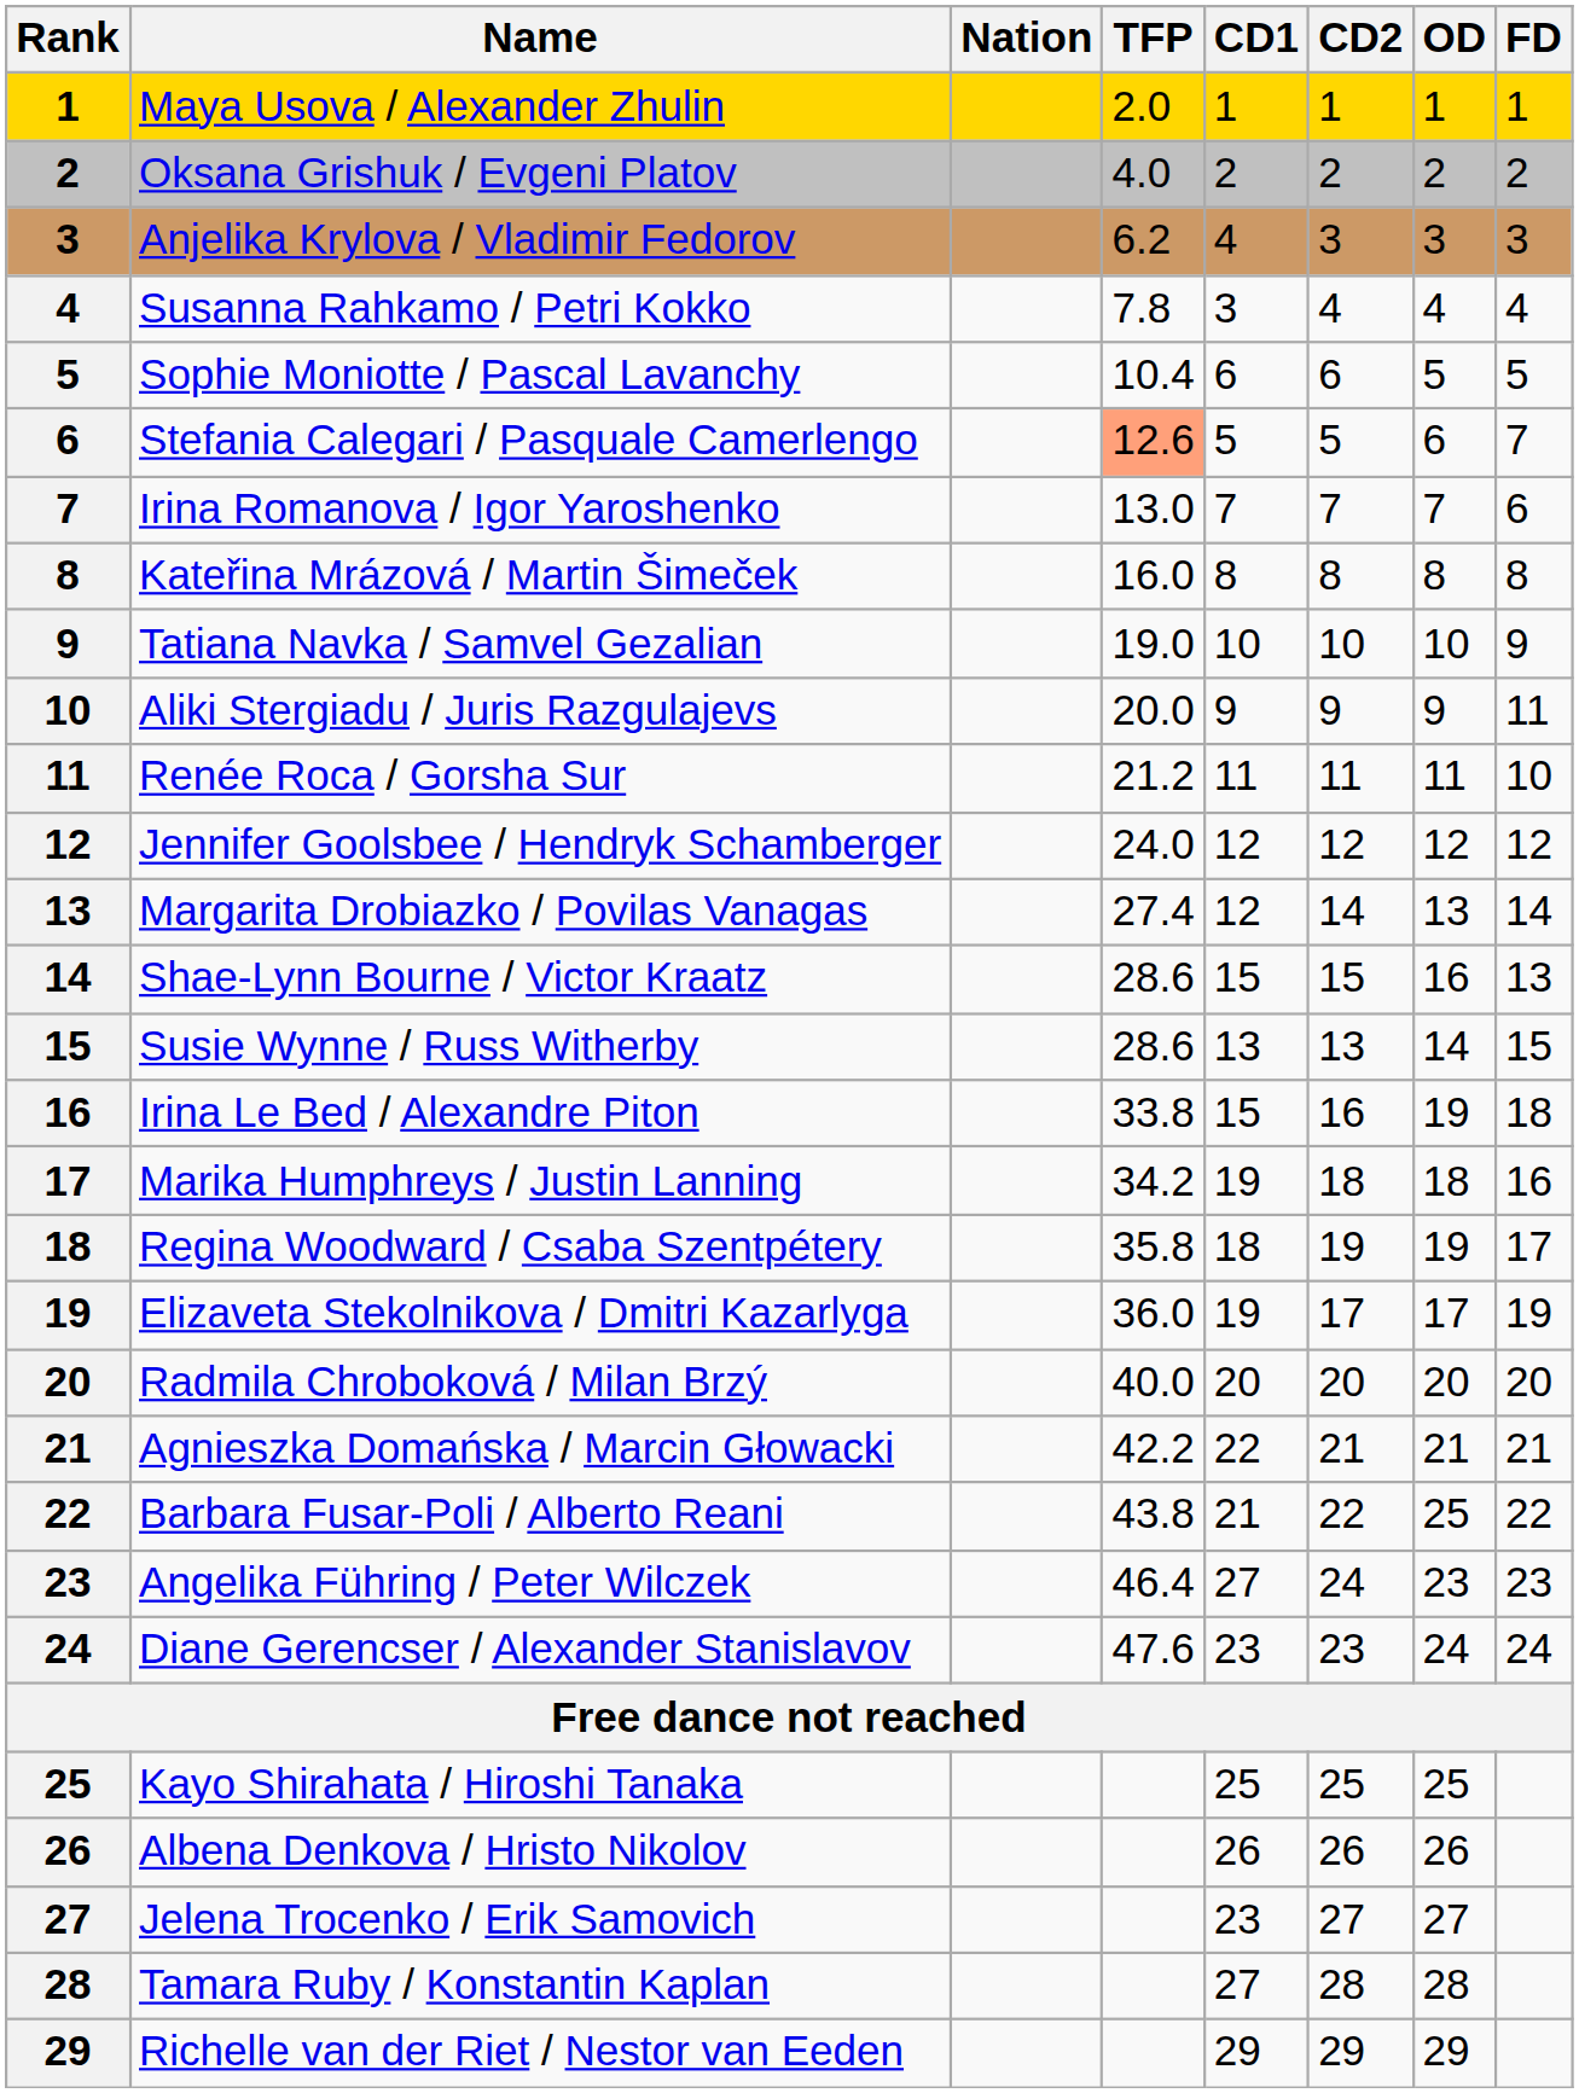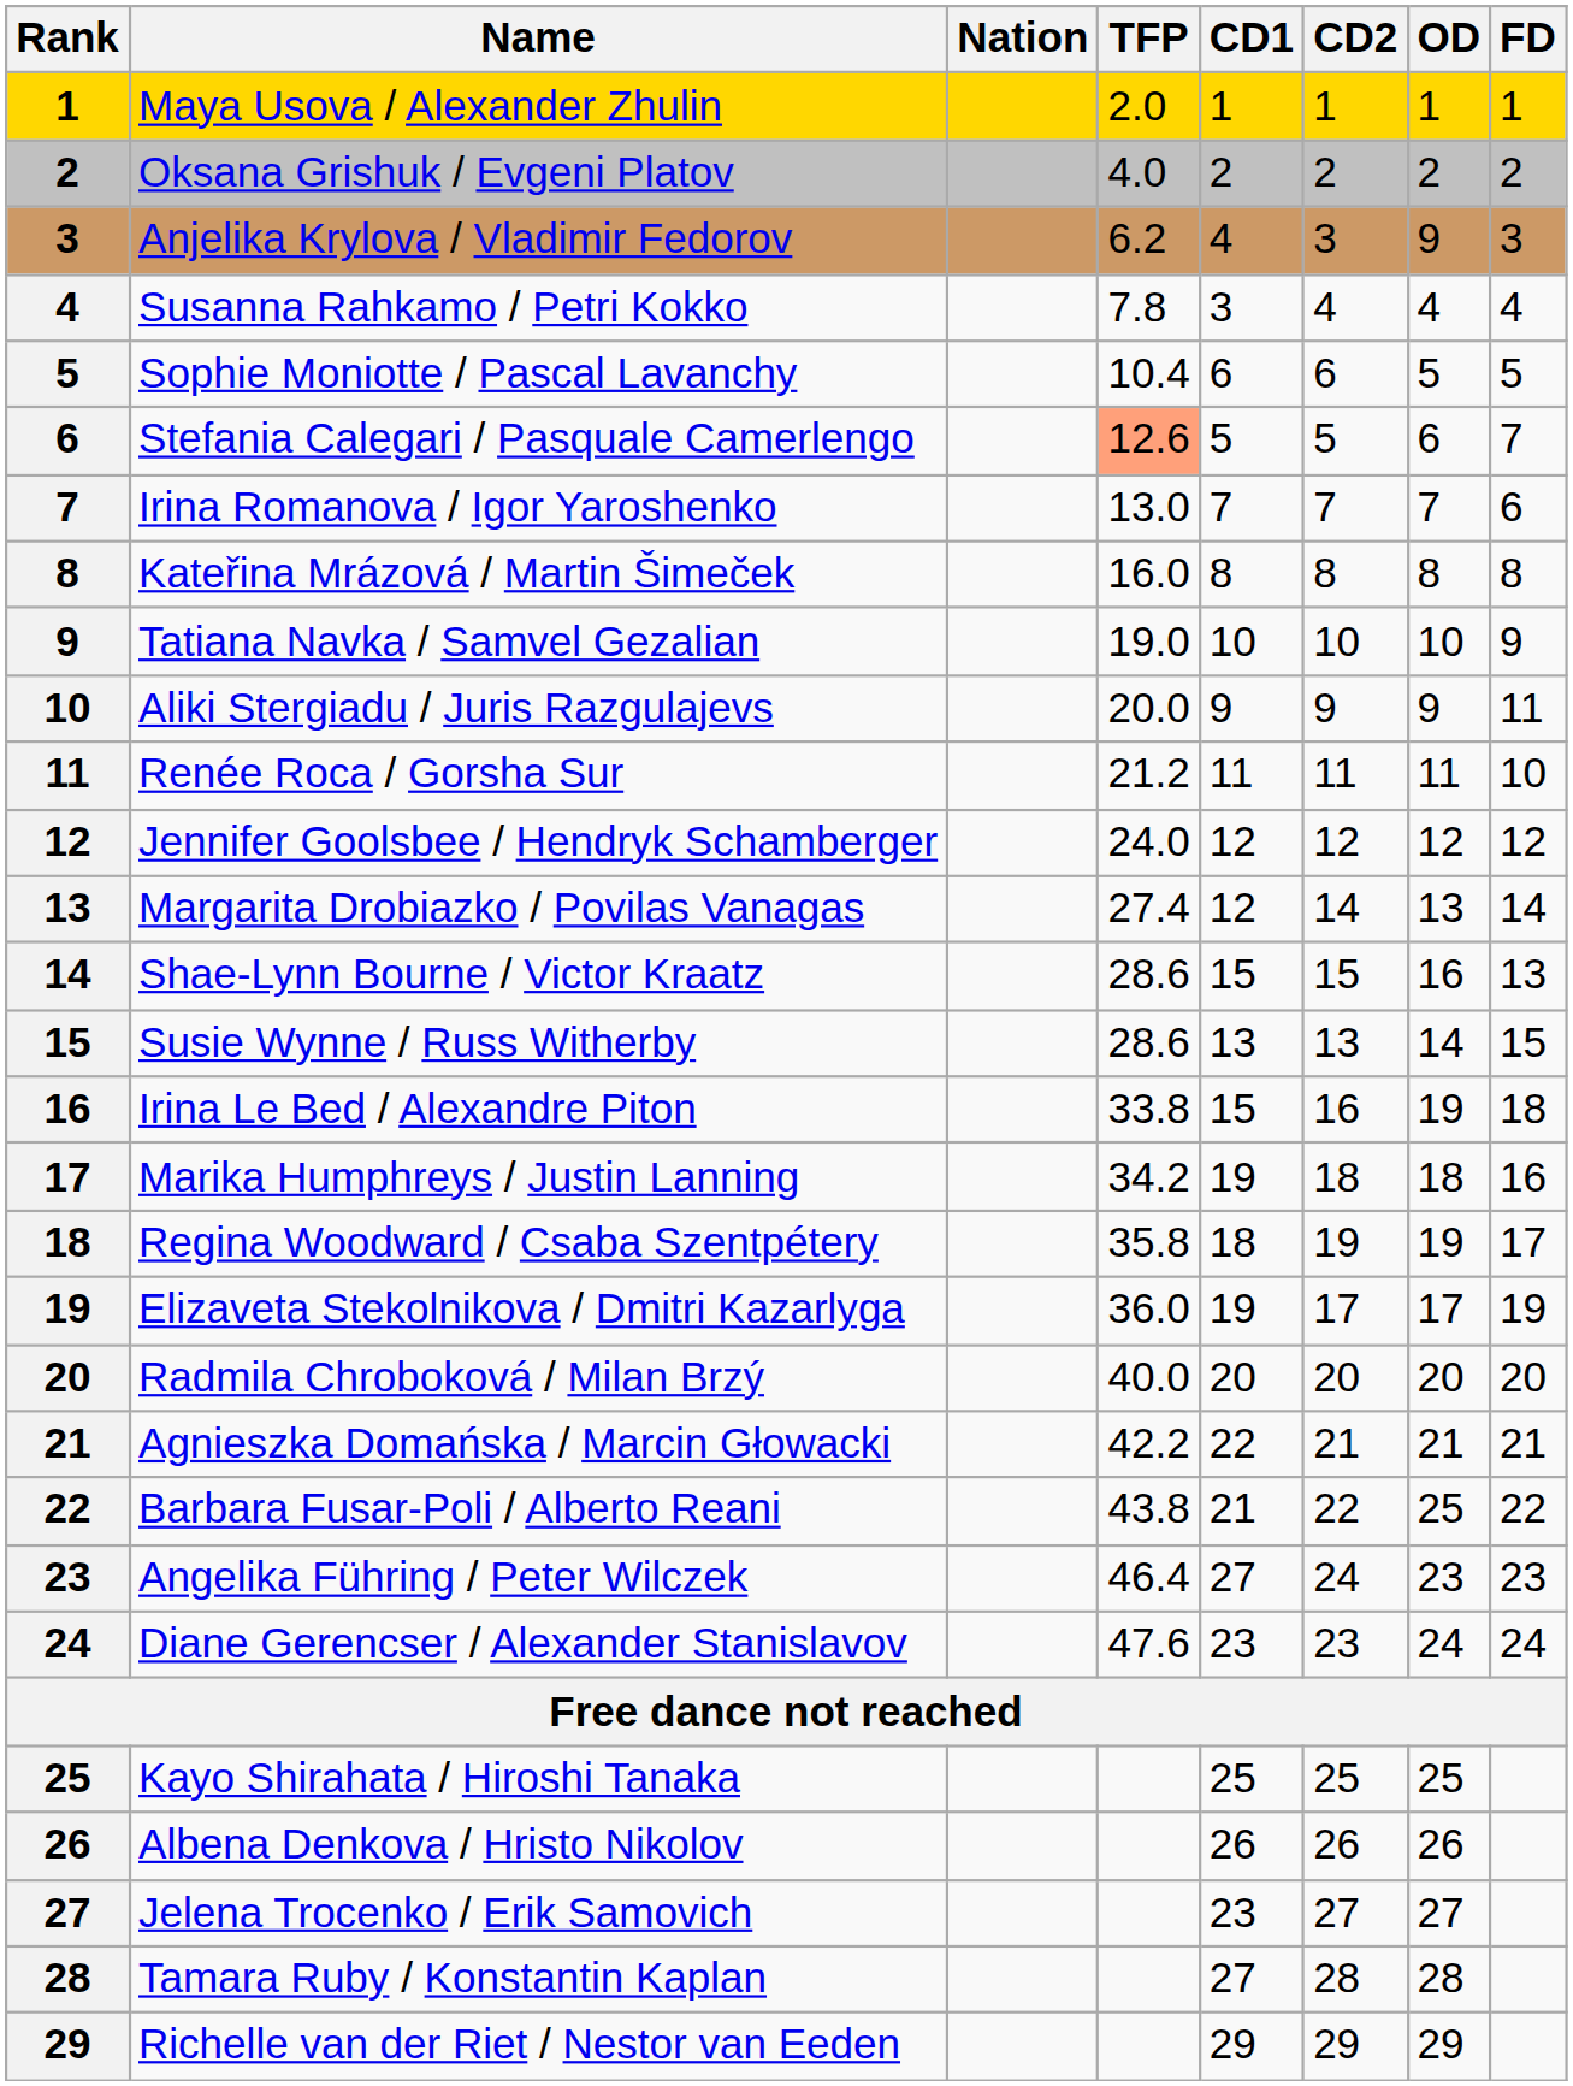Anjelika Krylova / Vladimir Fedorov | OD: 3 -> 9
